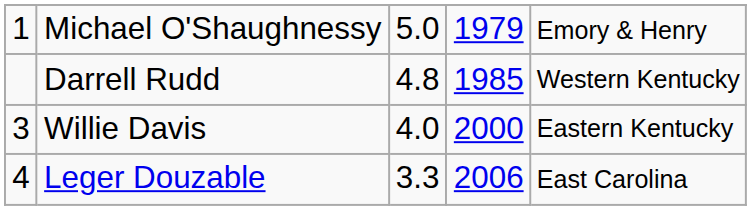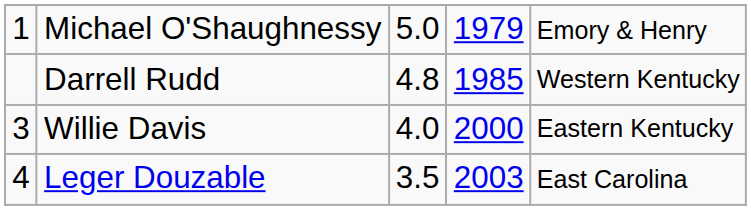Leger Douzable | column 3: 3.3 -> 3.5
Leger Douzable | column 4: 2006 -> 2003
